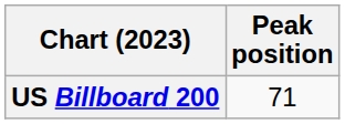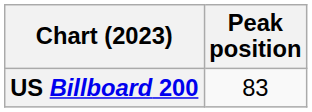US Billboard 200 | Peak position: 71 -> 83
